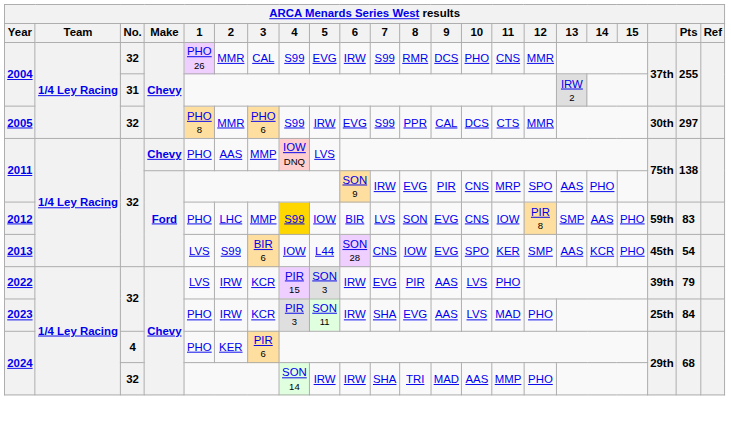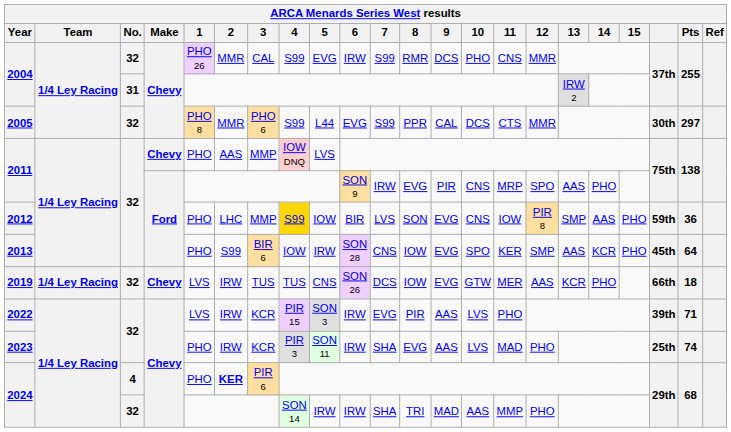2005 | 5: IRW -> L44
2012 | Pts: 83 -> 36
2013 | 1: LVS -> PHO
2013 | 5: L44 -> IRW
2013 | Pts: 54 -> 64
+ row: 2019 | 1/4 Ley Racing | 32 | Chevy | LVS | IRW | TUS | TUS | CNS | SON 26 | DCS | IOW | EVG | GTW | MER | AAS | KCR | PHO | 66th | 18
2022 | Pts: 79 -> 71
2023 | Pts: 84 -> 74
2024 / 4 | 2: normal -> bold
